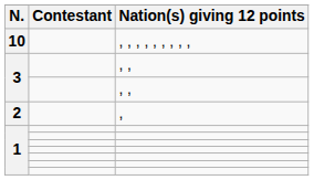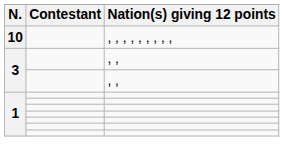- row: 2 | ,
